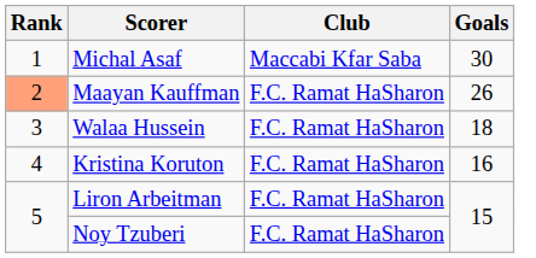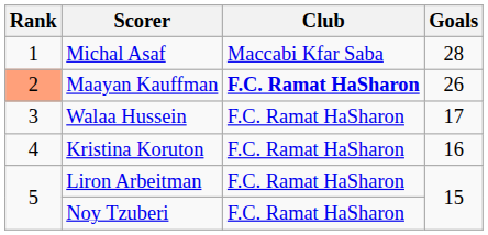Michal Asaf | Goals: 30 -> 28
Maayan Kauffman | Club: normal -> bold
Walaa Hussein | Goals: 18 -> 17
